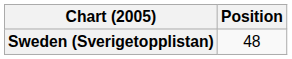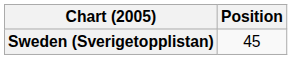Sweden (Sverigetopplistan) | Position: 48 -> 45
